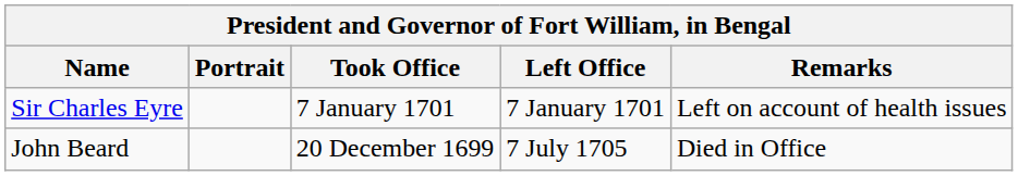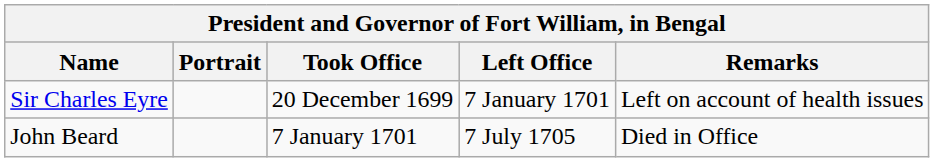Sir Charles Eyre | Took Office: 7 January 1701 -> 20 December 1699
John Beard | Took Office: 20 December 1699 -> 7 January 1701
